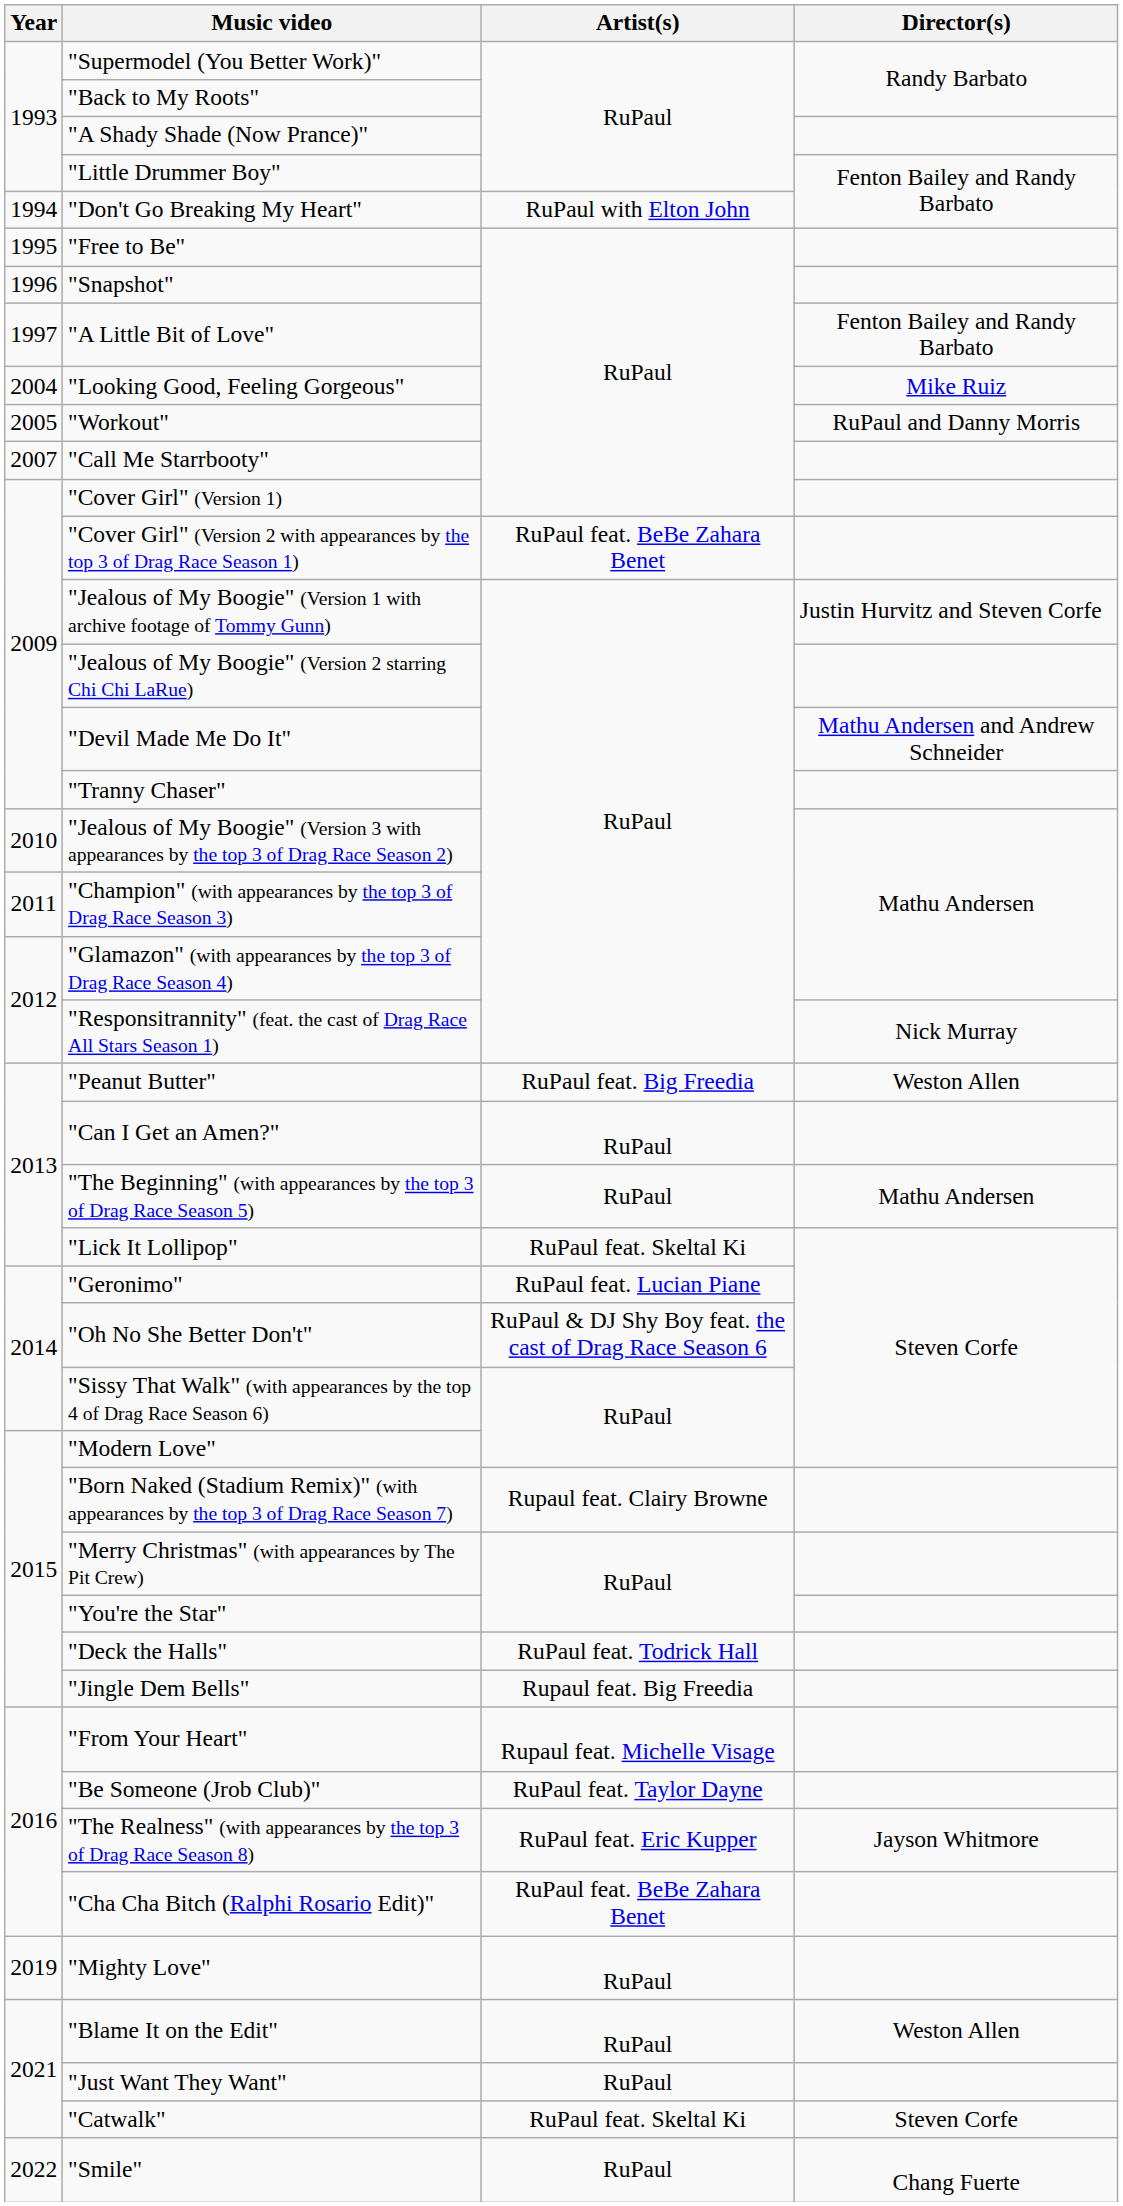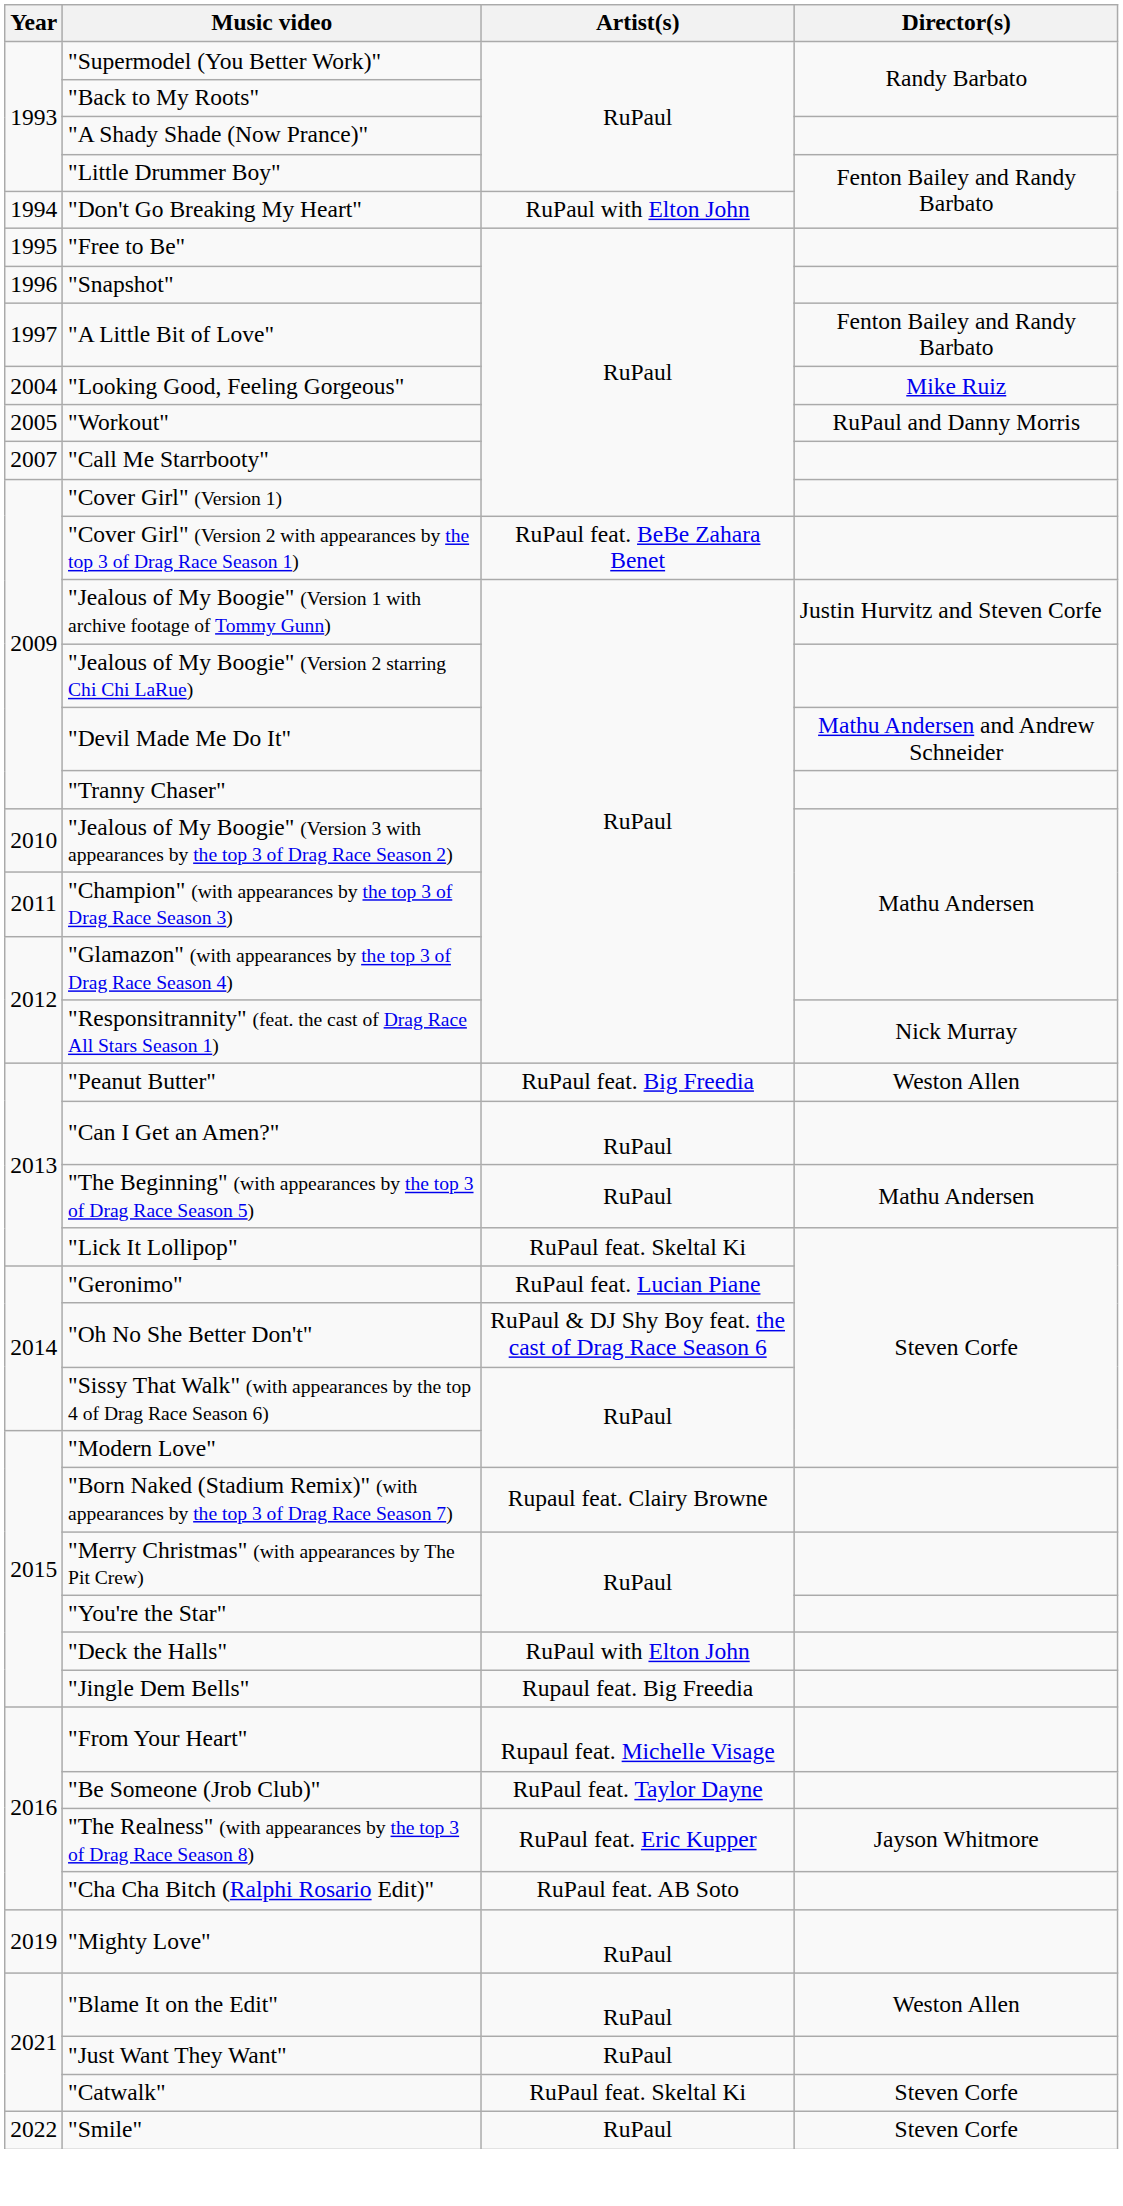"Deck the Halls" | Artist(s): RuPaul feat. Todrick Hall -> RuPaul with Elton John
"Cha Cha Bitch (Ralphi Rosario Edit)" | Artist(s): RuPaul feat. BeBe Zahara Benet -> RuPaul feat. AB Soto
"Smile" | Director(s): Chang Fuerte -> Steven Corfe
